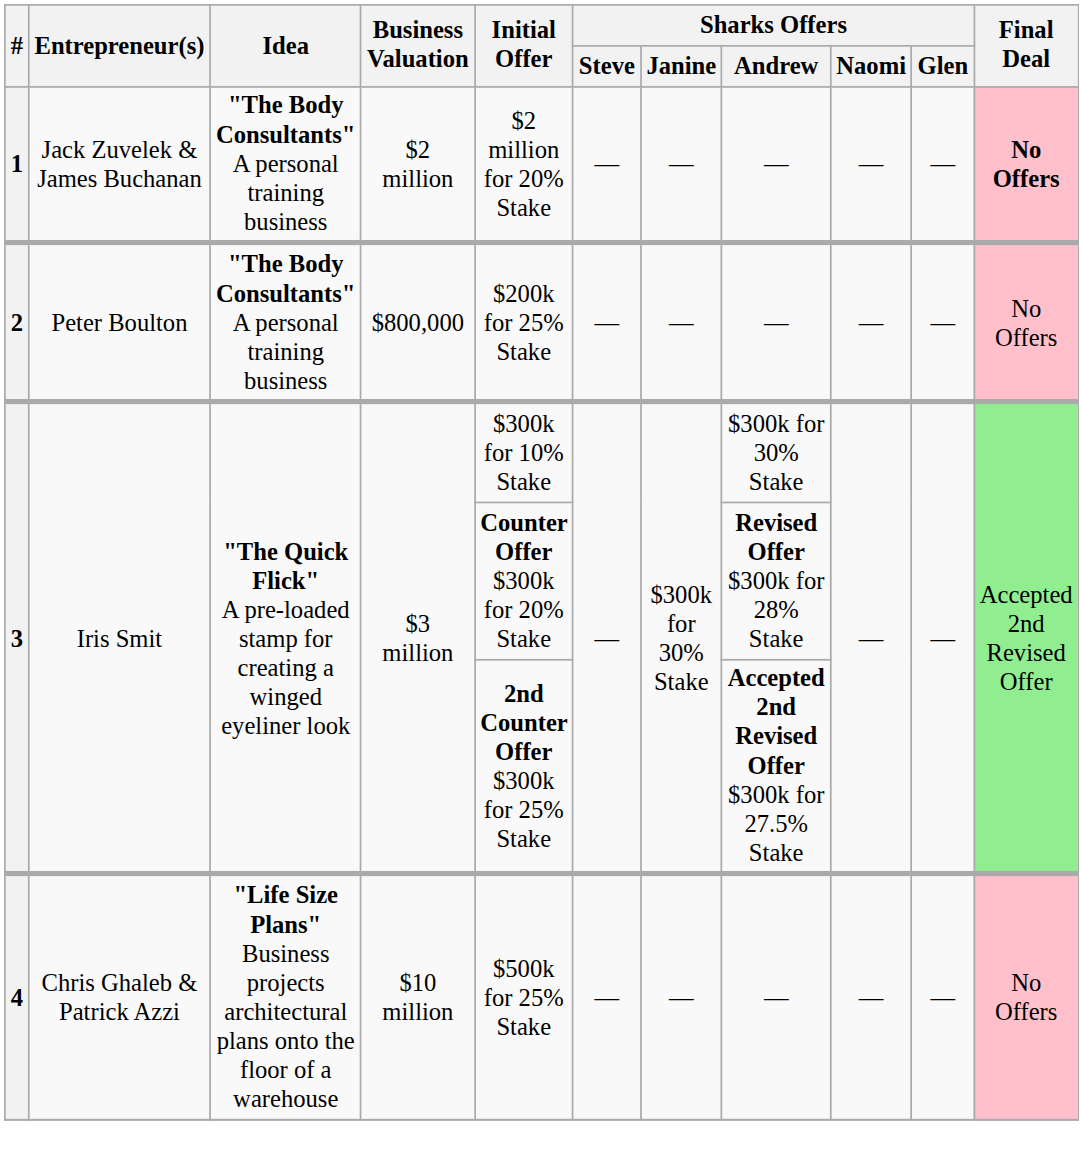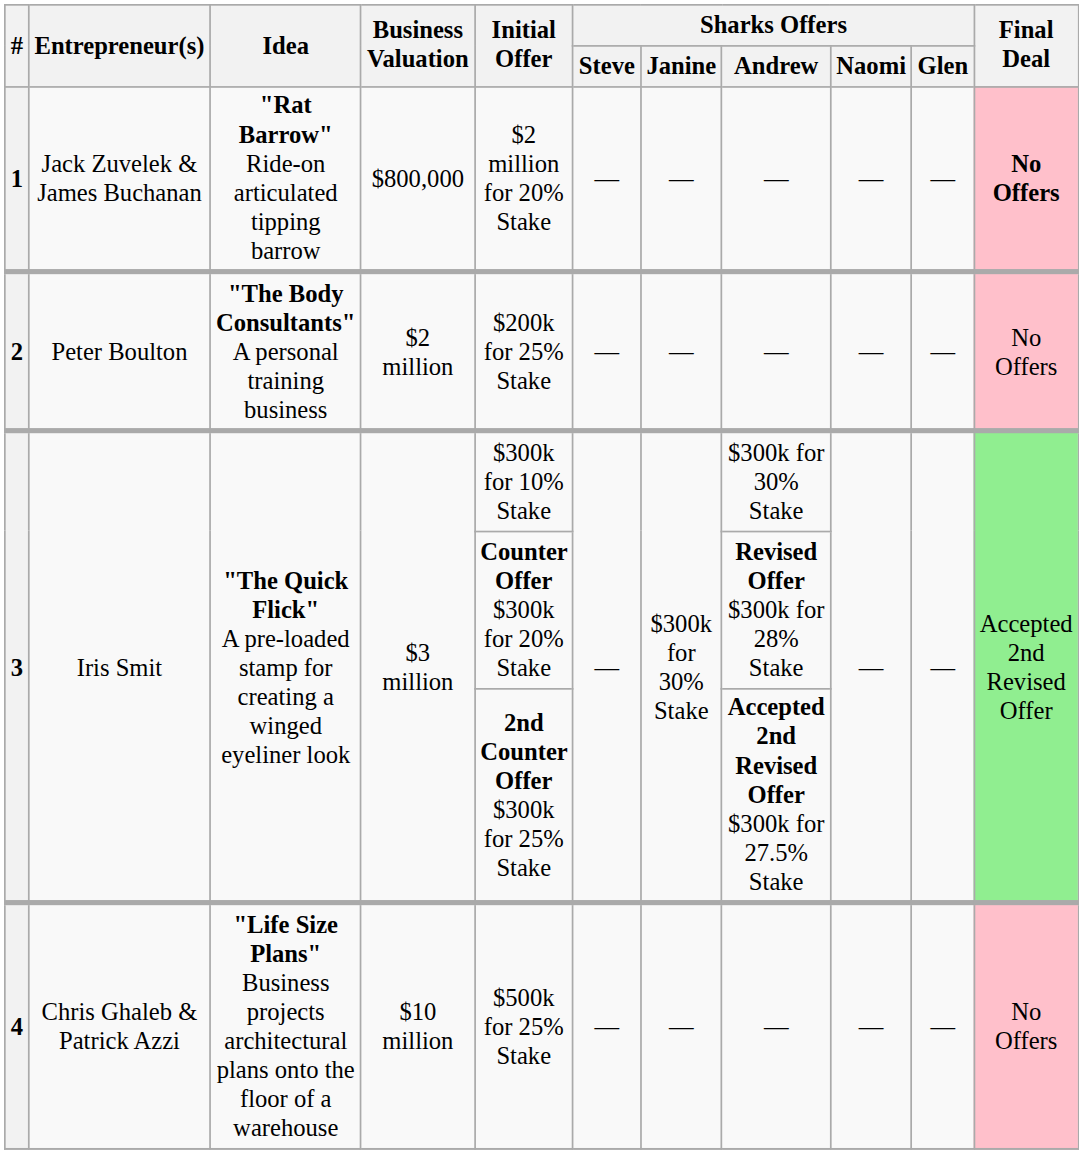1 | Idea: "The Body Consultants" A personal training business -> "Rat Barrow" Ride-on articulated tipping barrow
1 | Business Valuation: $2 million -> $800,000
2 | Business Valuation: $800,000 -> $2 million
